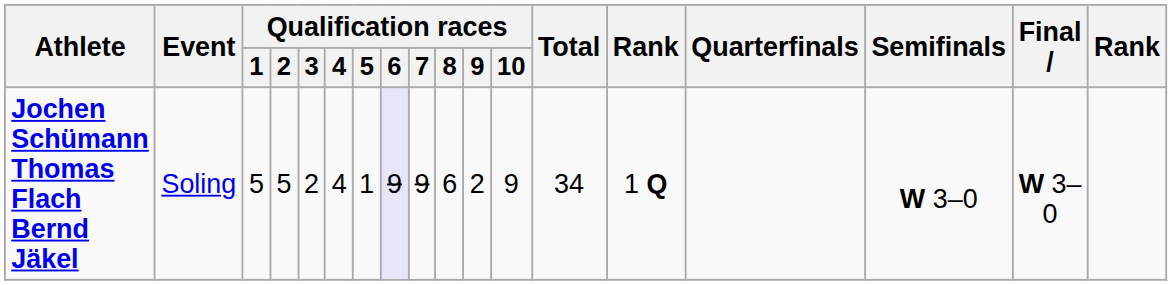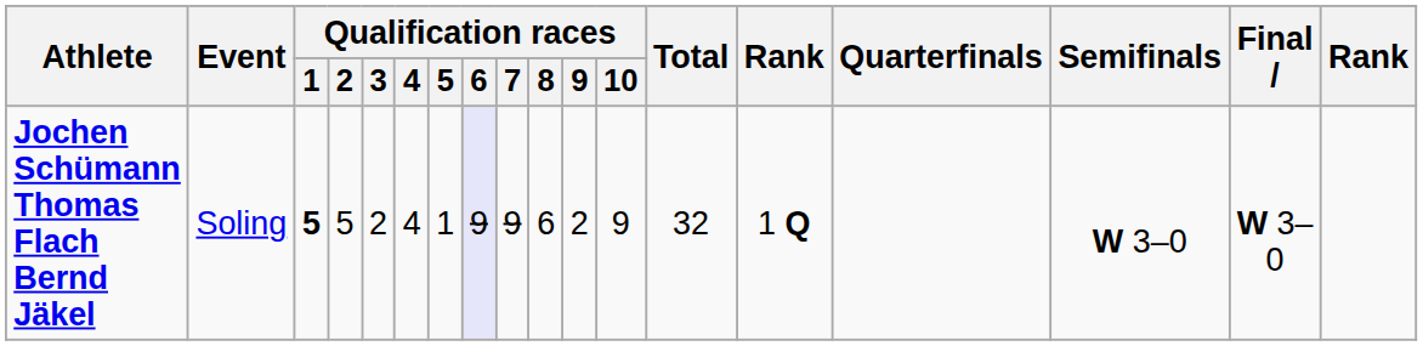Jochen Schümann Thomas Flach Bernd Jäkel | Qualification races / 1: normal -> bold
Jochen Schümann Thomas Flach Bernd Jäkel | Total: 34 -> 32
